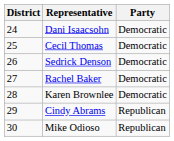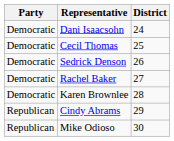columns swapped: District <-> Party
